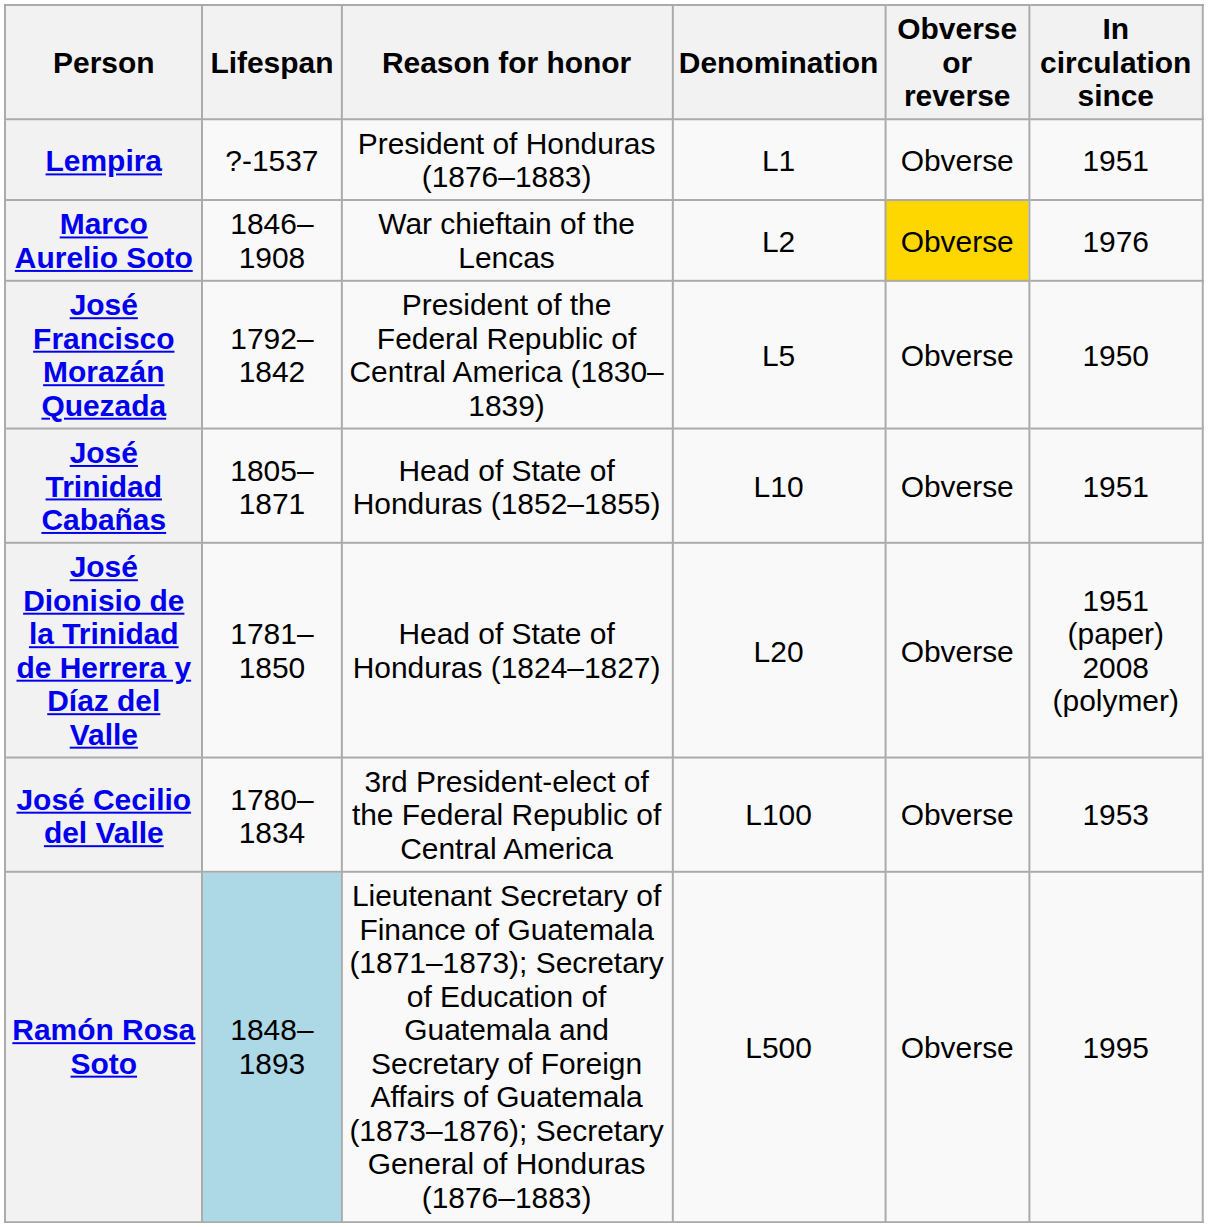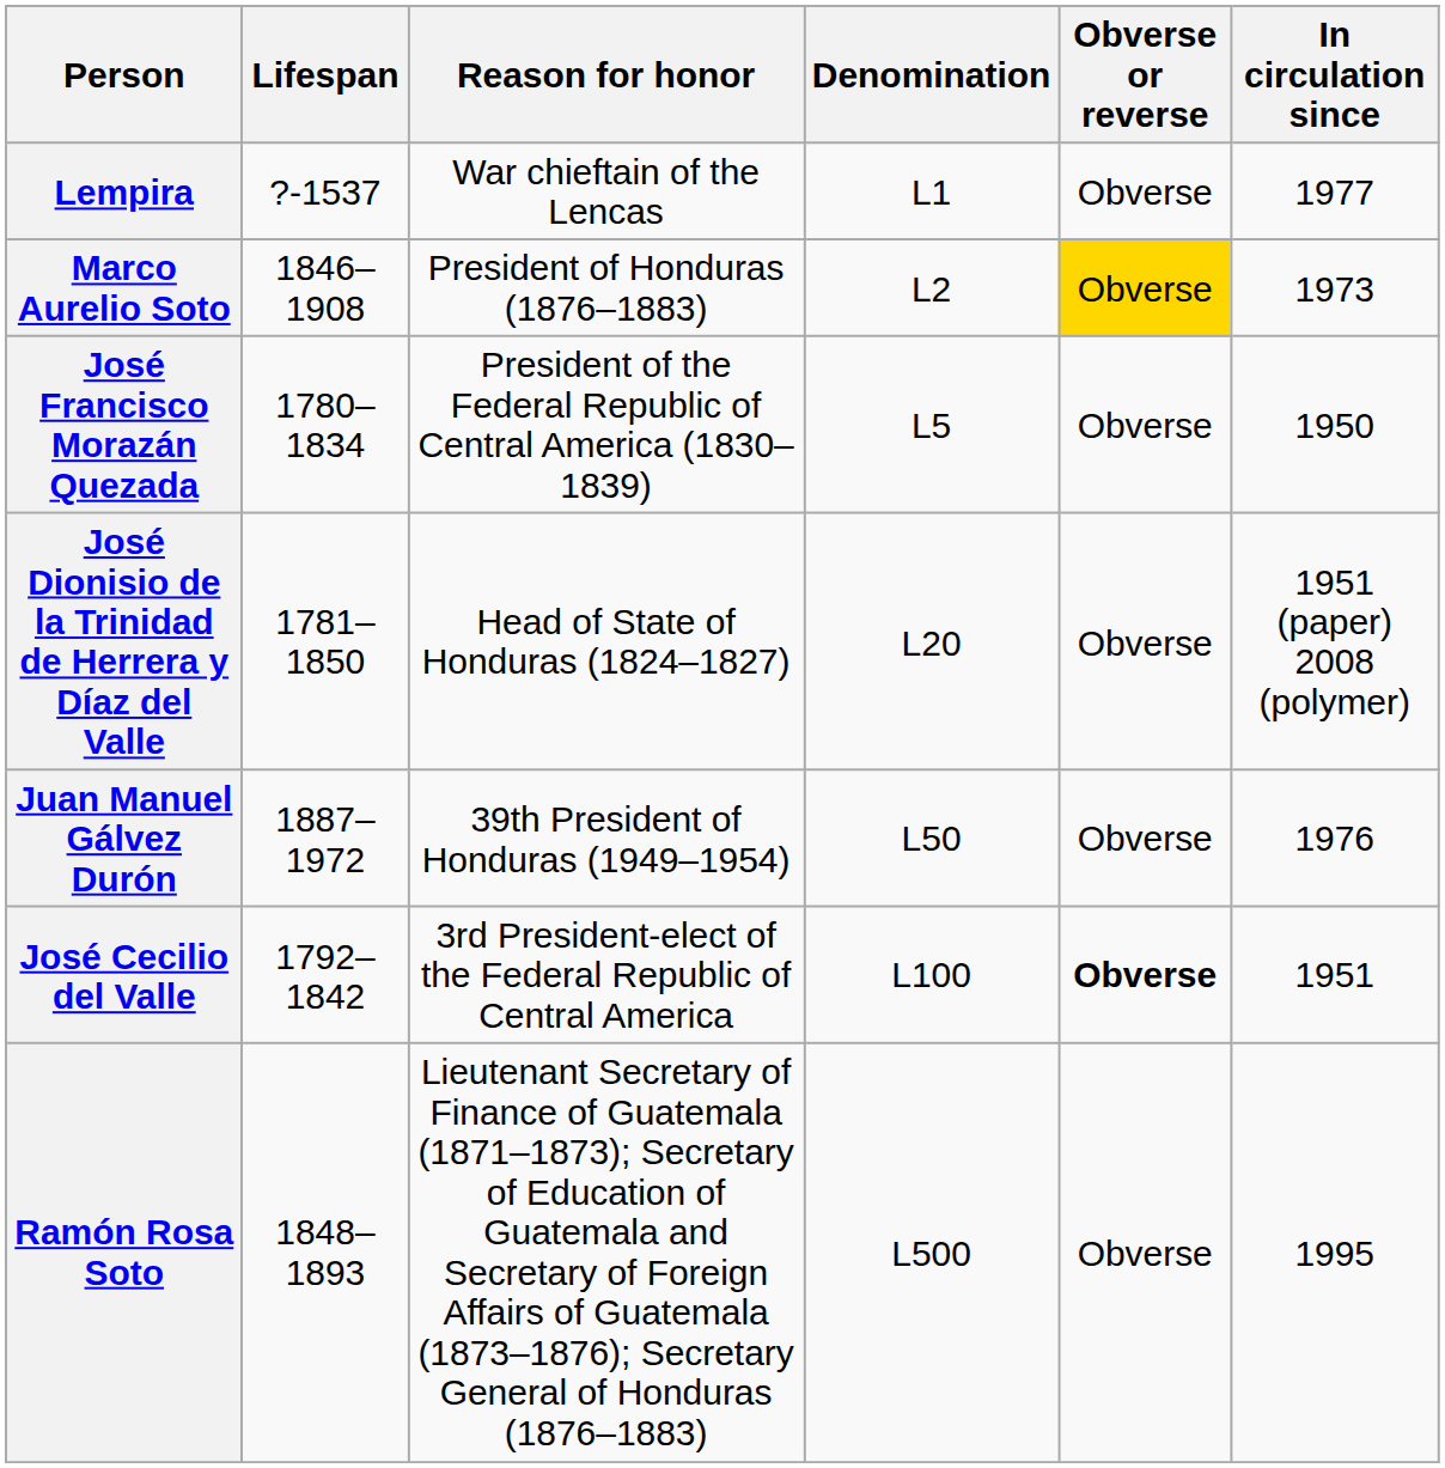Lempira | Reason for honor: President of Honduras (1876–1883) -> War chieftain of the Lencas
Lempira | In circulation since: 1951 -> 1977
Marco Aurelio Soto | Reason for honor: War chieftain of the Lencas -> President of Honduras (1876–1883)
Marco Aurelio Soto | In circulation since: 1976 -> 1973
José Francisco Morazán Quezada | Lifespan: 1792–1842 -> 1780–1834
- row: José Trinidad Cabañas | 1805–1871 | Head of State of Honduras (1852–1855) | L10 | Obverse | 1951
+ row: Juan Manuel Gálvez Durón | 1887–1972 | 39th President of Honduras (1949–1954) | L50 | Obverse | 1976
José Cecilio del Valle | Lifespan: 1780–1834 -> 1792–1842
José Cecilio del Valle | Obverse or reverse: normal -> bold
José Cecilio del Valle | In circulation since: 1953 -> 1951
Ramón Rosa Soto | Lifespan: lightblue background -> no background
